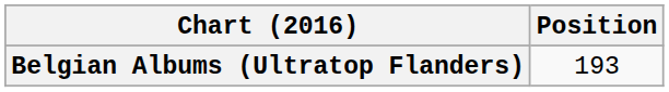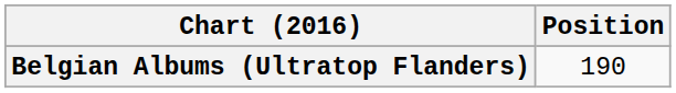Belgian Albums (Ultratop Flanders) | Position: 193 -> 190
